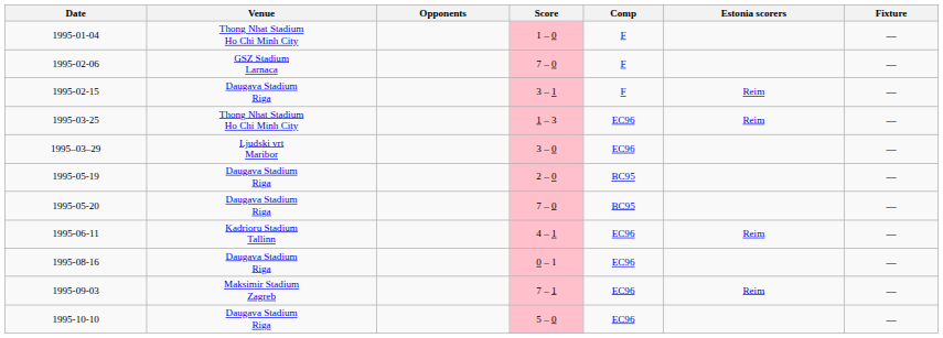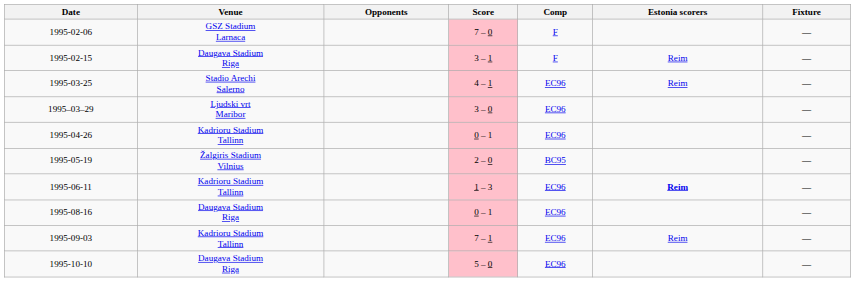- row: 1995-01-04 | Thong Nhat Stadium Ho Chi Minh City | 1 – 0 | F | —
1995-03-25 | Venue: Thong Nhat Stadium Ho Chi Minh City -> Stadio Arechi Salerno
1995-03-25 | Score: 1 – 3 -> 4 – 1
+ row: 1995-04-26 | Kadrioru Stadium Tallinn | 0 – 1 | EC96 | —
1995-05-19 | Venue: Daugava Stadium Riga -> Žalgiris Stadium Vilnius
- row: 1995-05-20 | Daugava Stadium Riga | 7 – 0 | BC95 | —
1995-06-11 | Score: 4 – 1 -> 1 – 3
1995-06-11 | Estonia scorers: normal -> bold
1995-09-03 | Venue: Maksimir Stadium Zagreb -> Kadrioru Stadium Tallinn
